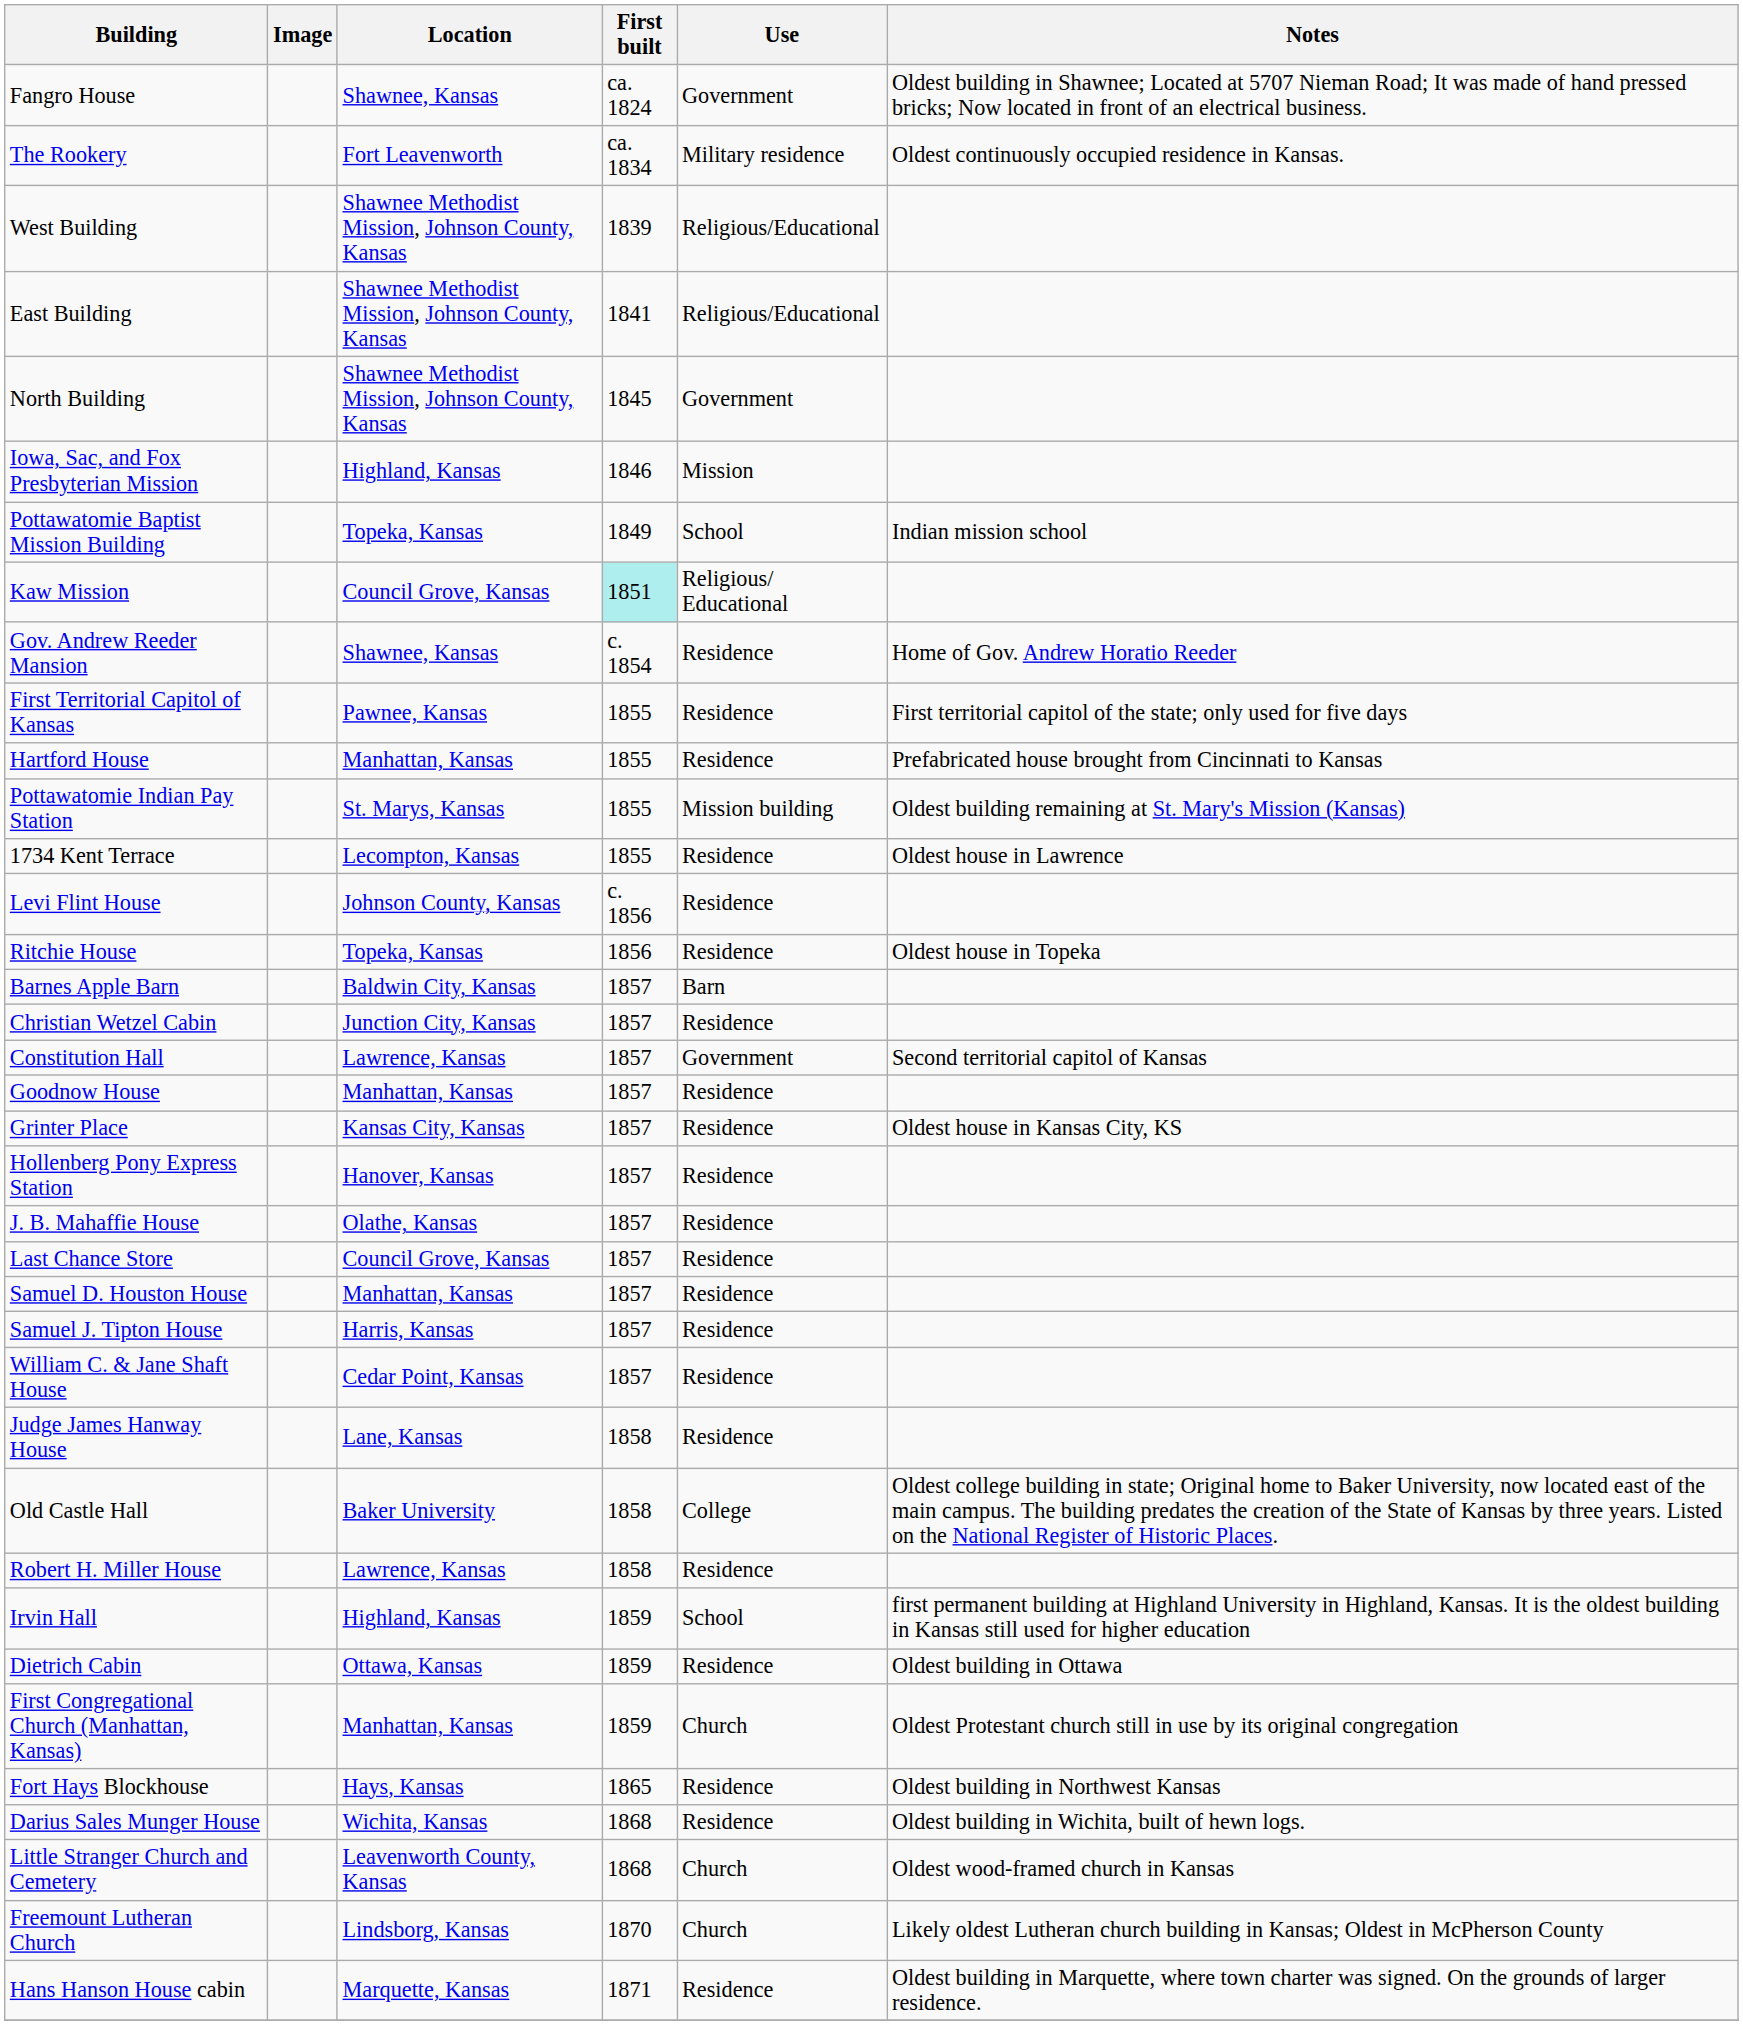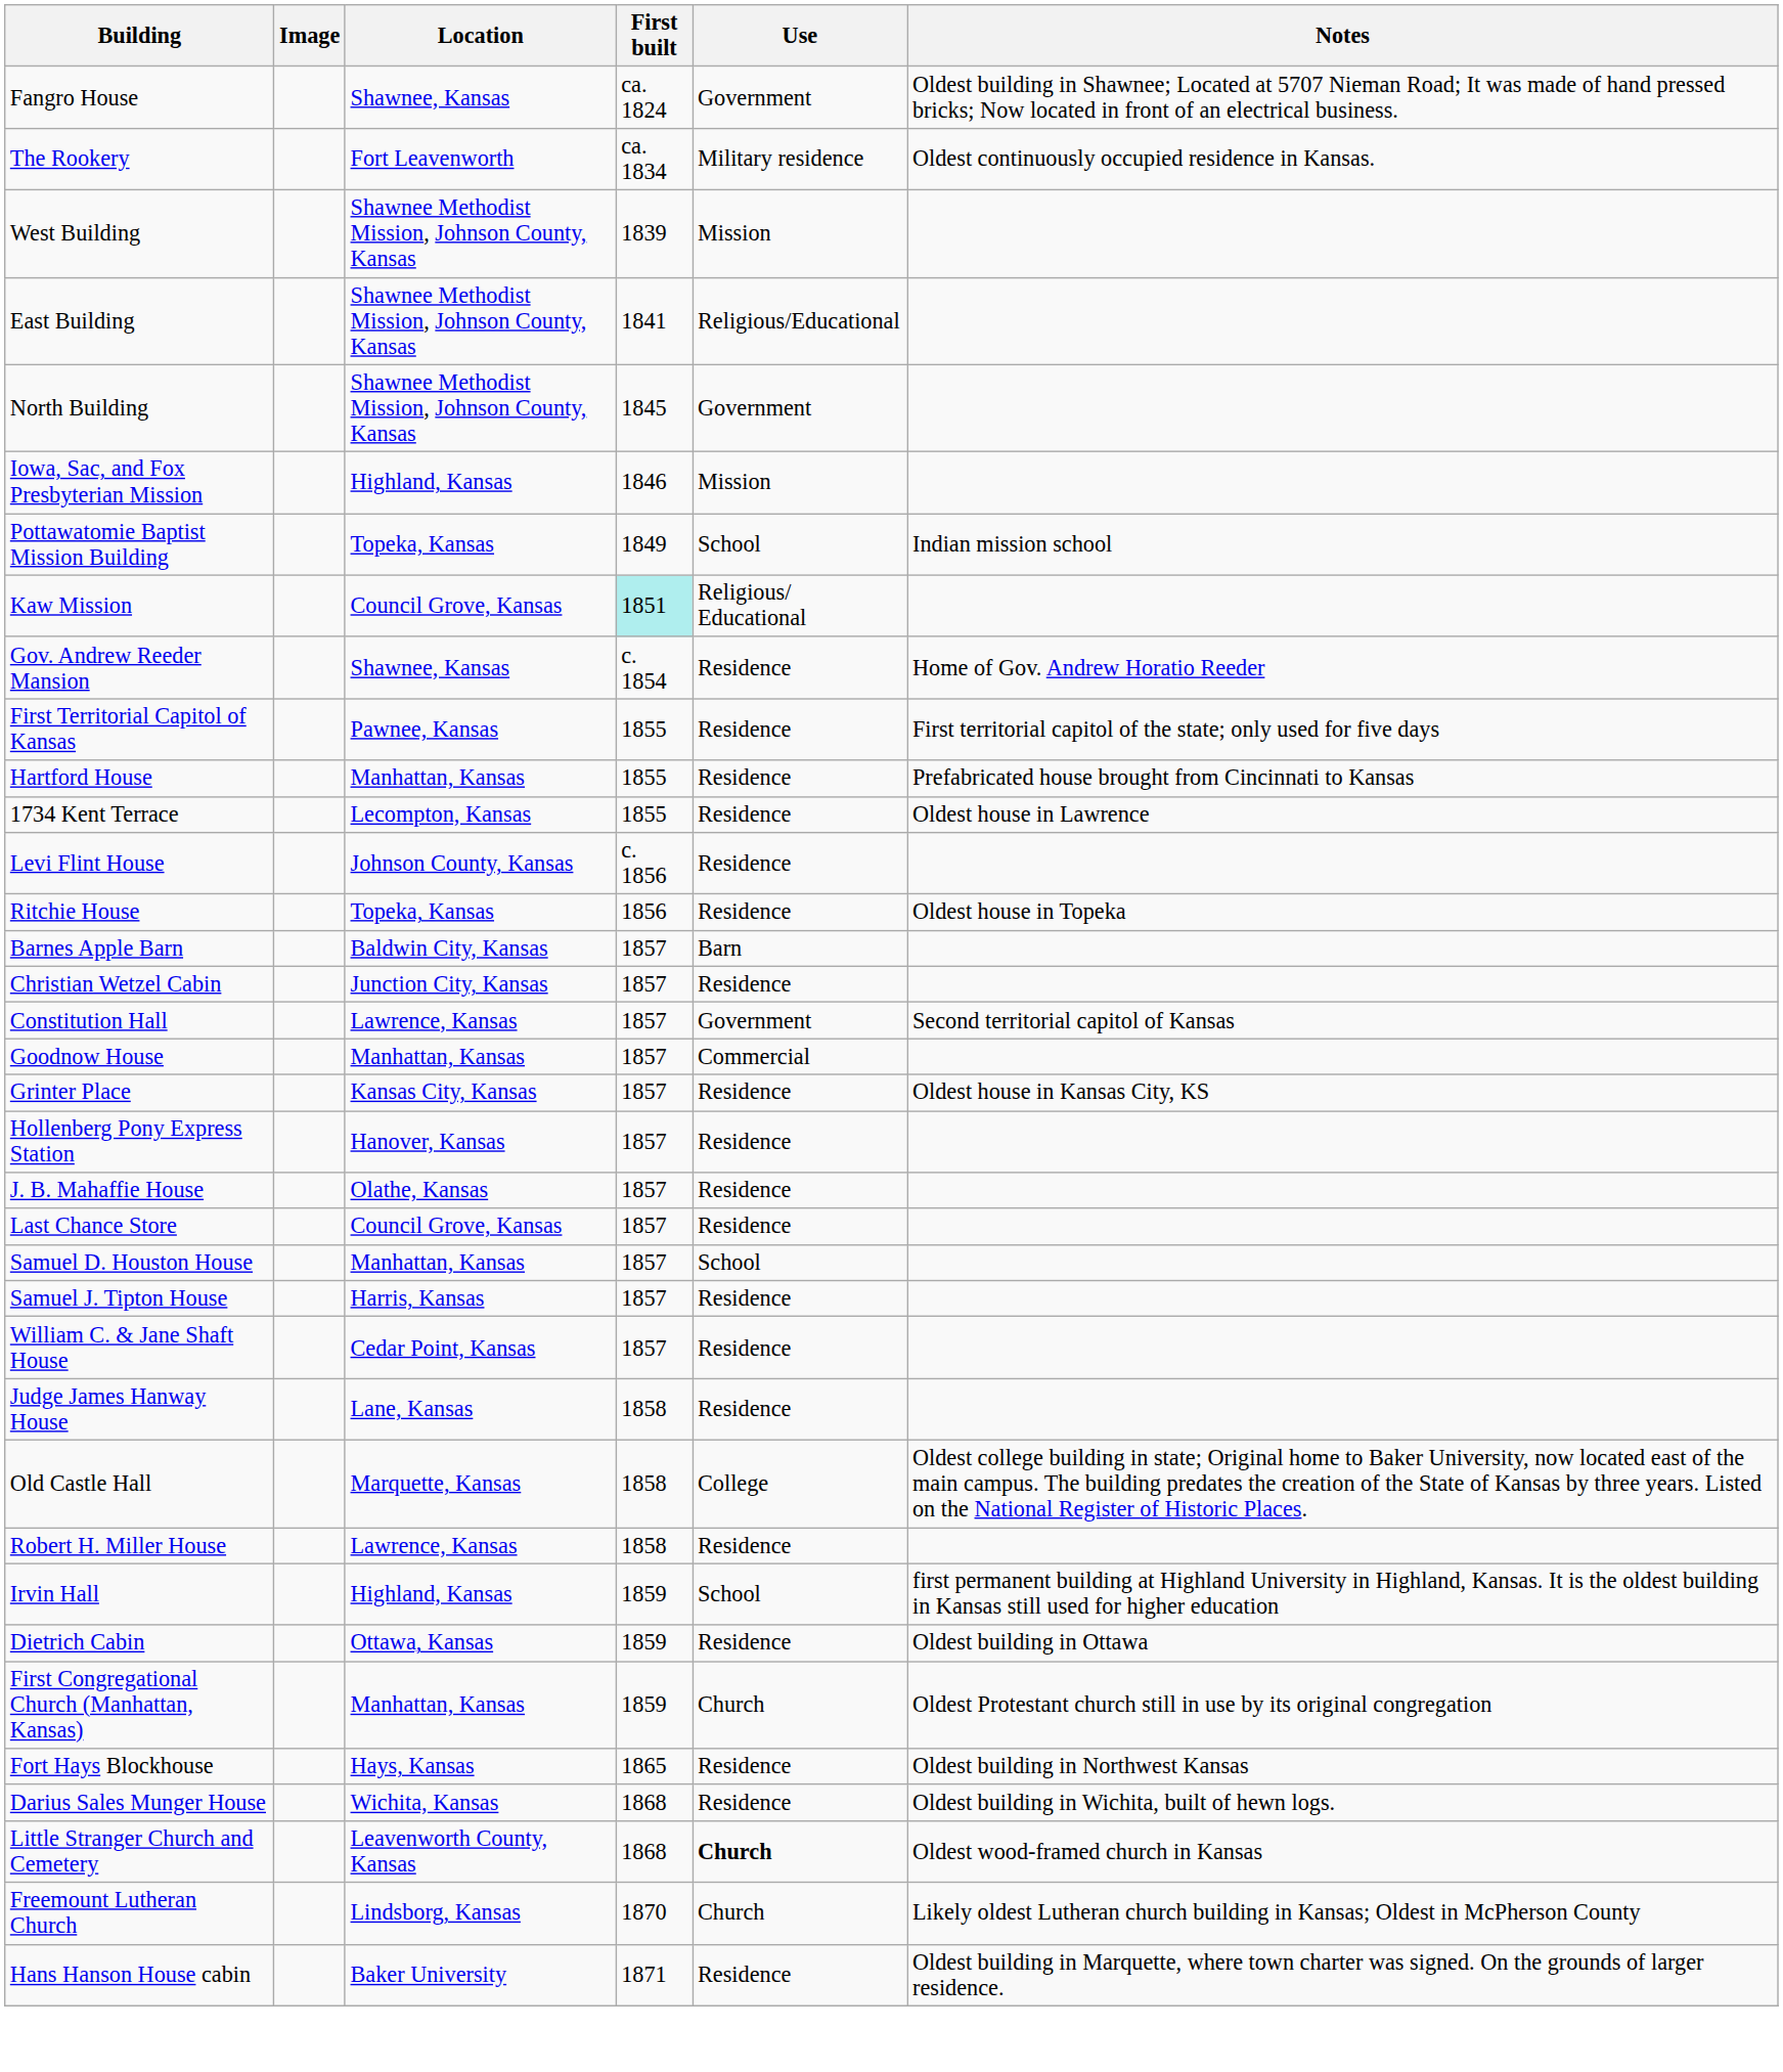West Building | Use: Religious/Educational -> Mission
- row: Pottawatomie Indian Pay Station | St. Marys, Kansas | 1855 | Mission building | Oldest building remaining at St. Mary's Mission (Kansas)
Goodnow House | Use: Residence -> Commercial
Samuel D. Houston House | Use: Residence -> School
Old Castle Hall | Location: Baker University -> Marquette, Kansas
Little Stranger Church and Cemetery | Use: normal -> bold
Hans Hanson House cabin | Location: Marquette, Kansas -> Baker University
